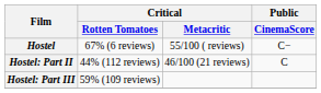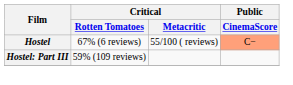Hostel | Public / CinemaScore: no background -> lightsalmon background
- row: Hostel: Part II | 44% (112 reviews) | 46/100 (21 reviews) | C
